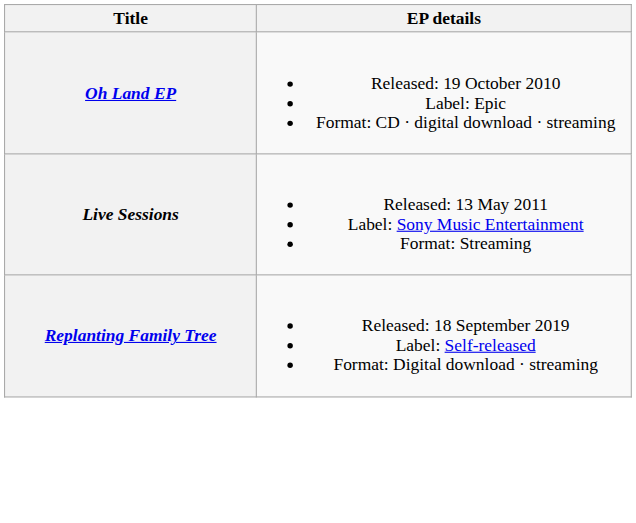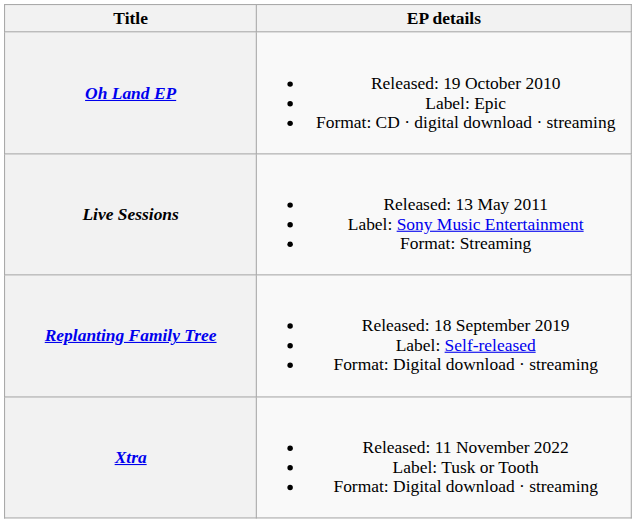+ row: Xtra | Released: 11 November 2022 Label: Tusk or Tooth Format: Digital download · streaming
